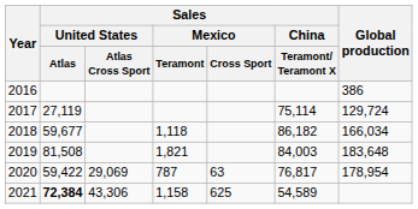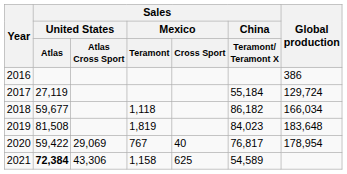2017 | Sales / China / Teramont/ Teramont X: 75,114 -> 55,184
2019 | Sales / Mexico / Teramont: 1,821 -> 1,819
2019 | Sales / China / Teramont/ Teramont X: 84,003 -> 84,023
2020 | Sales / Mexico / Teramont: 787 -> 767
2020 | Sales / Mexico / Cross Sport: 63 -> 40
